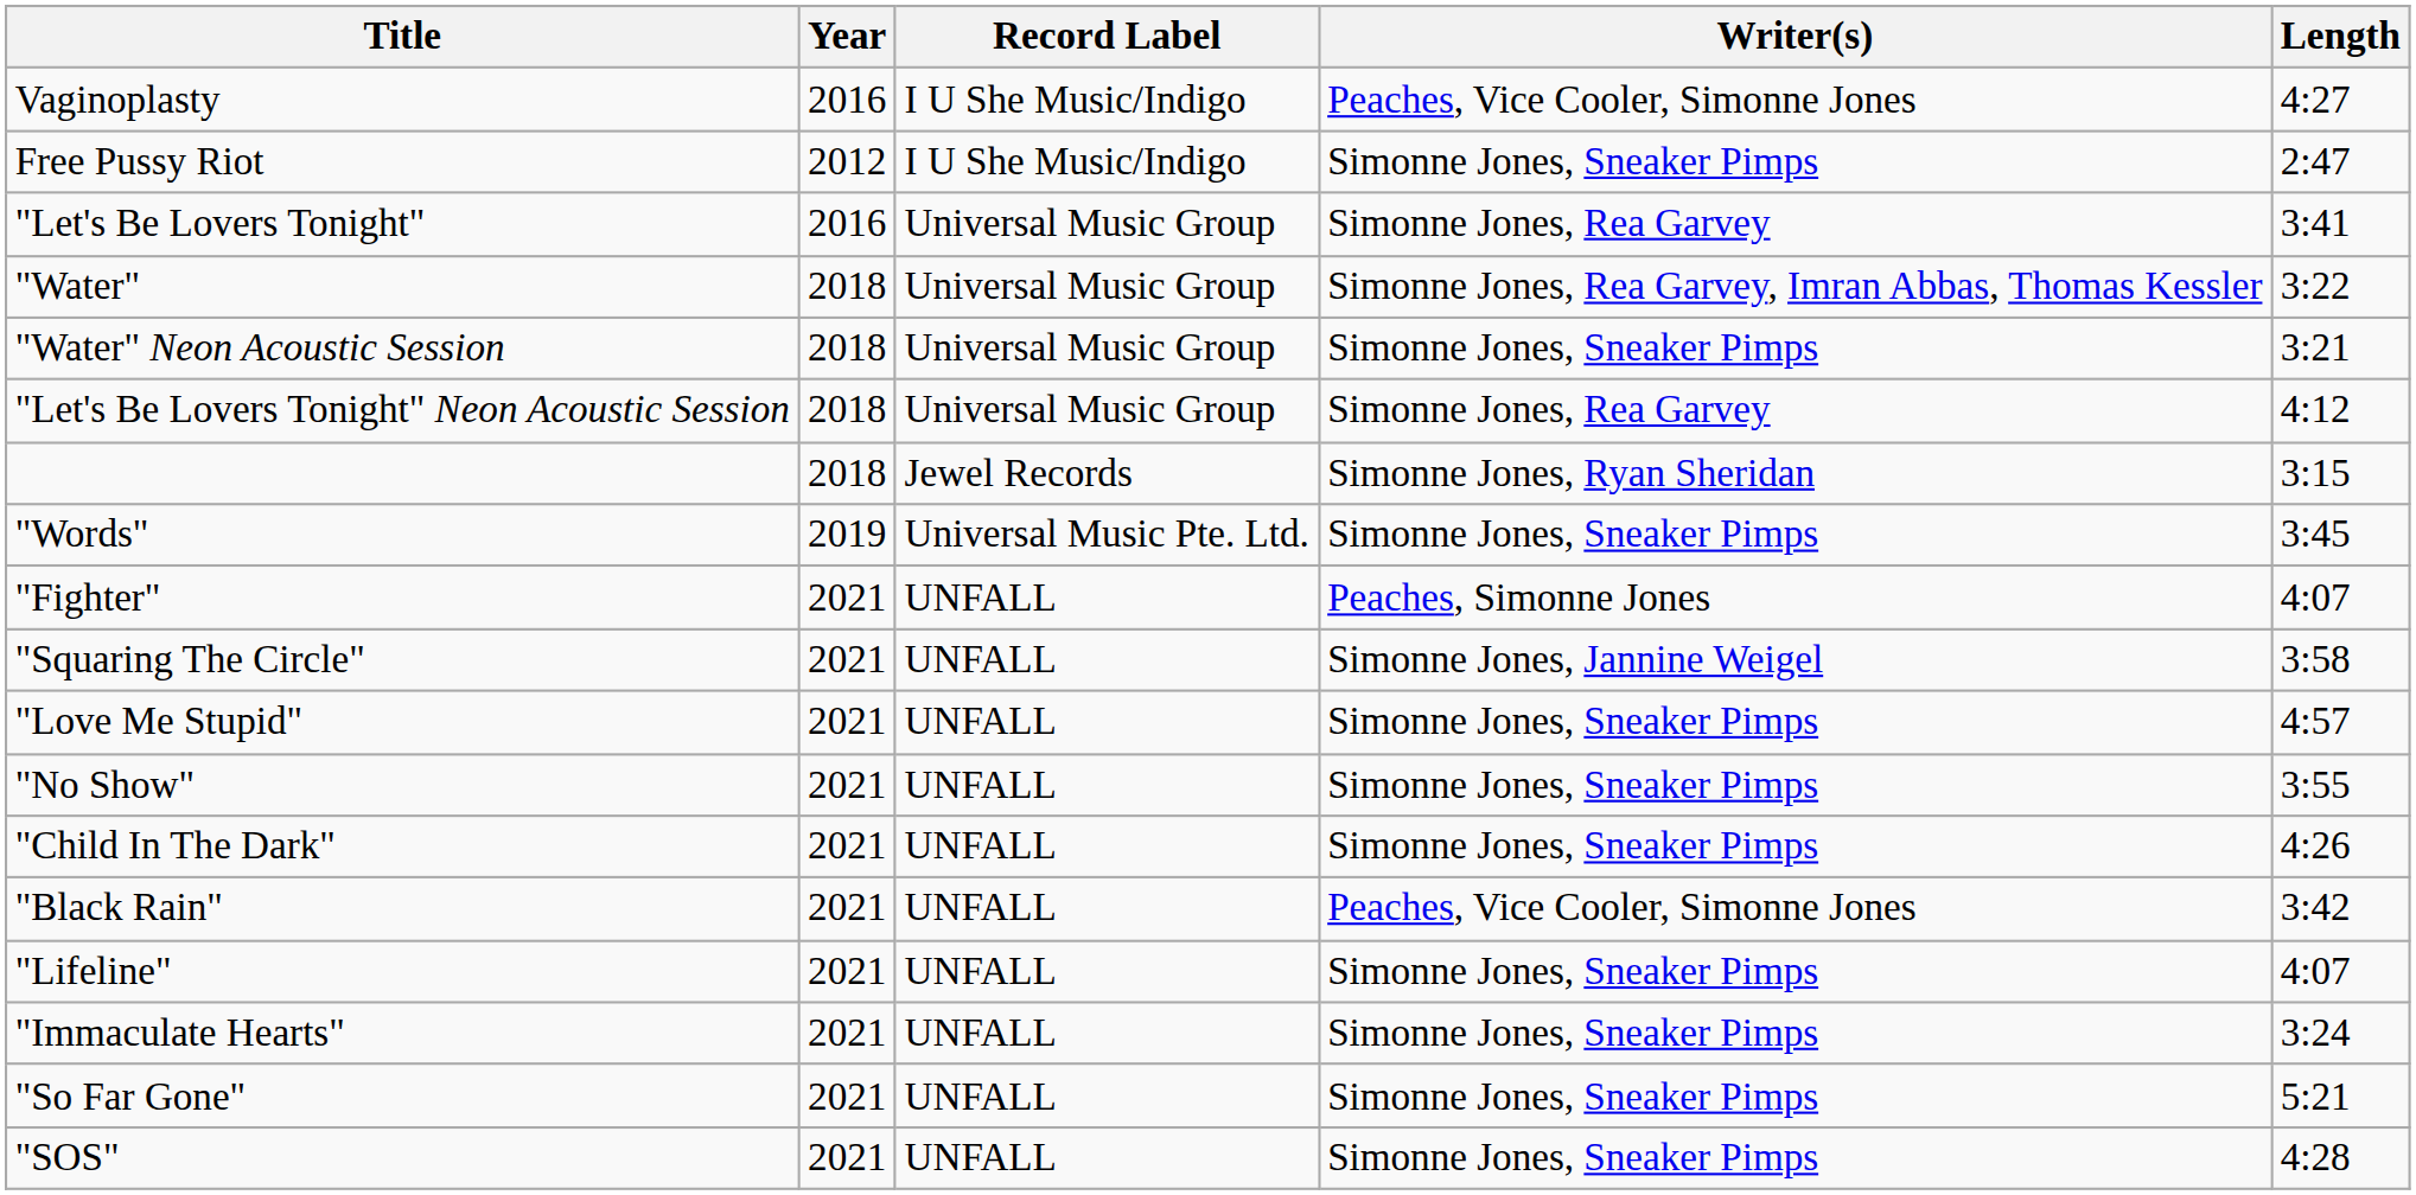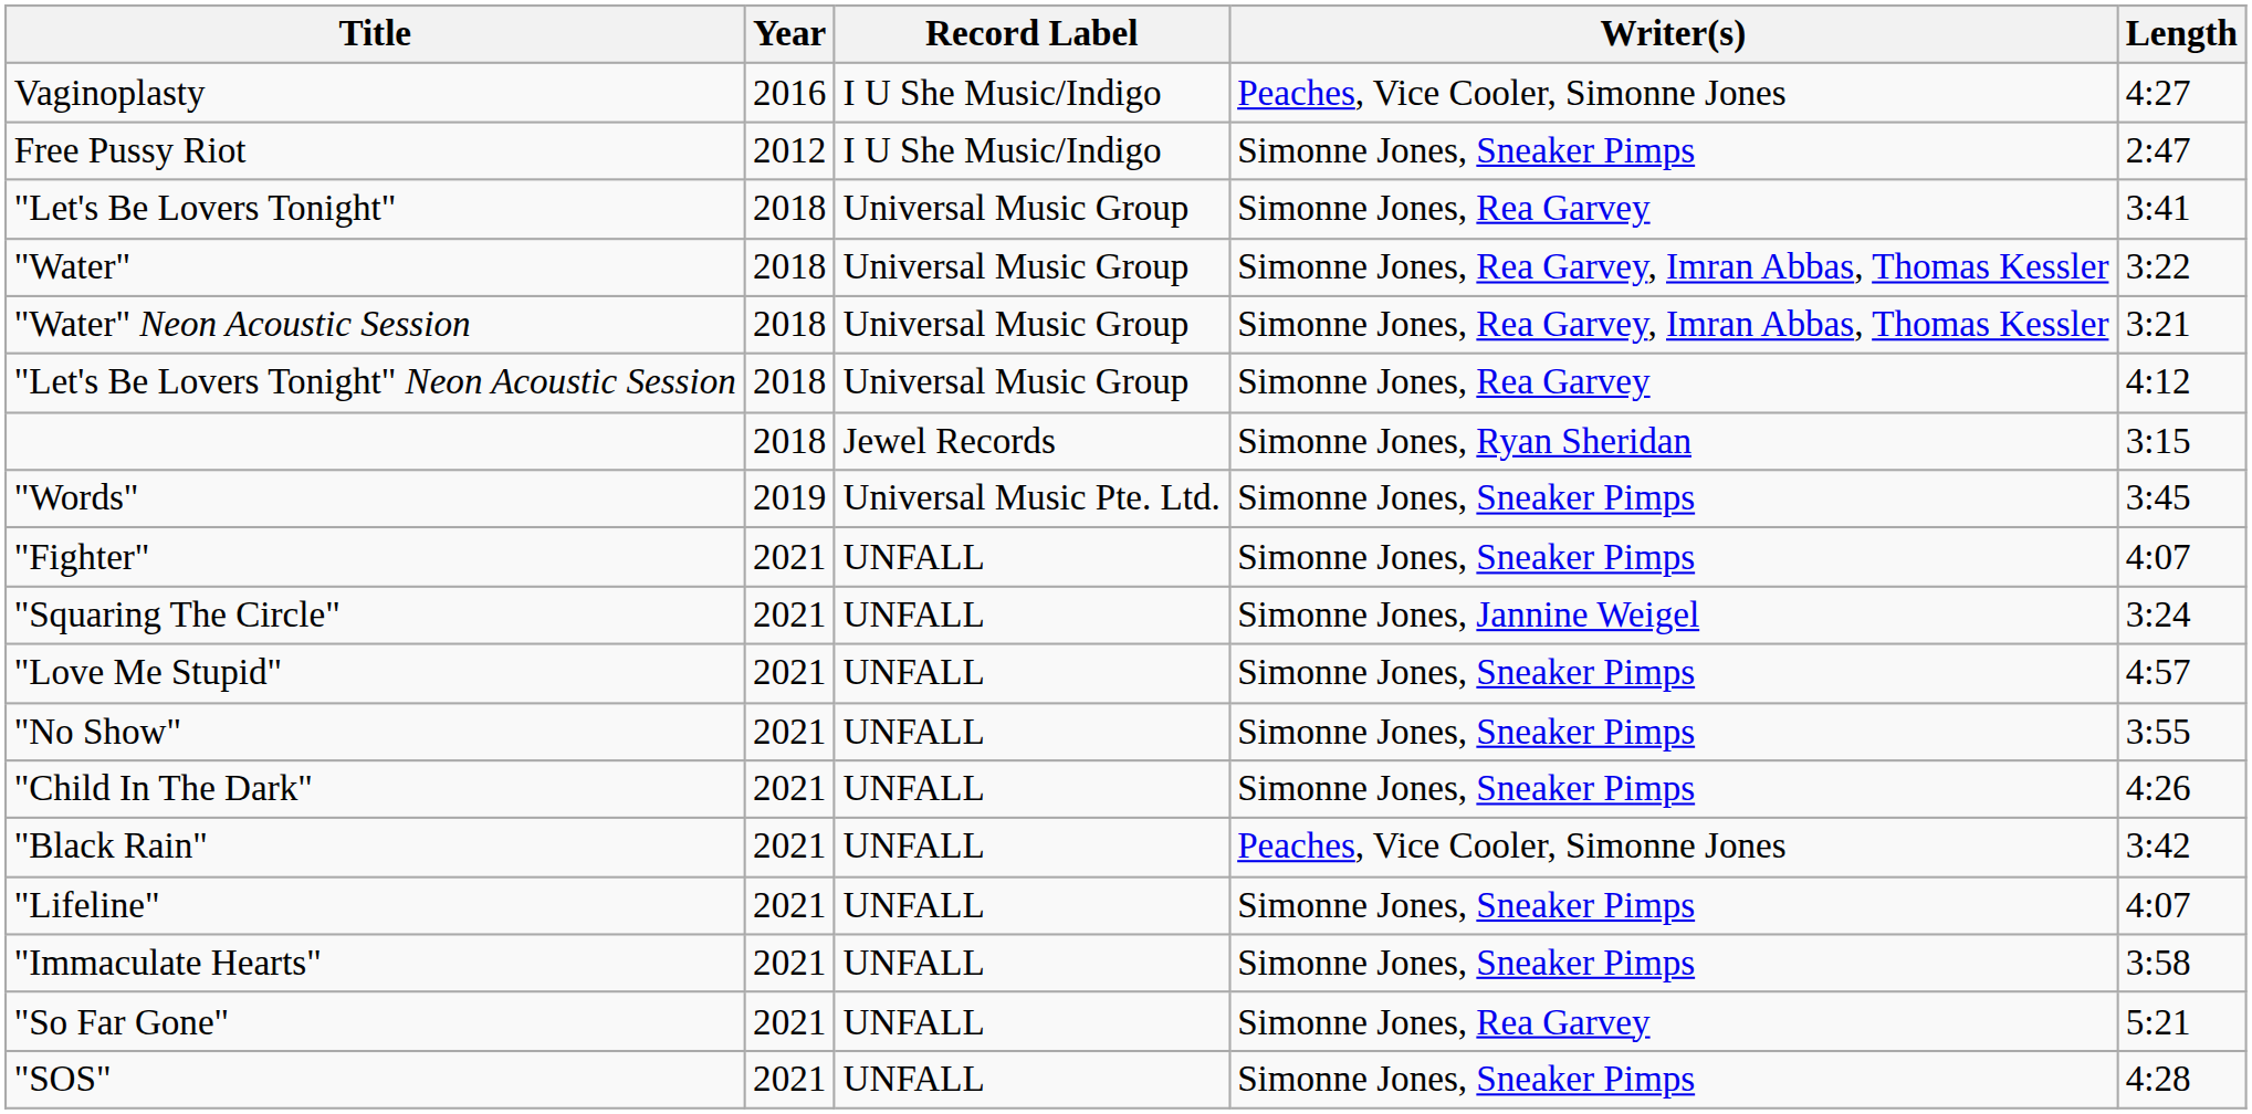"Let's Be Lovers Tonight" | Year: 2016 -> 2018
"Water" Neon Acoustic Session | Writer(s): Simonne Jones, Sneaker Pimps -> Simonne Jones, Rea Garvey, Imran Abbas, Thomas Kessler
"Fighter" | Writer(s): Peaches, Simonne Jones -> Simonne Jones, Sneaker Pimps
"Squaring The Circle" | Length: 3:58 -> 3:24
"Immaculate Hearts" | Length: 3:24 -> 3:58
"So Far Gone" | Writer(s): Simonne Jones, Sneaker Pimps -> Simonne Jones, Rea Garvey
